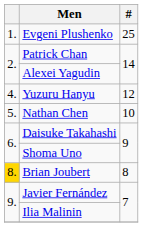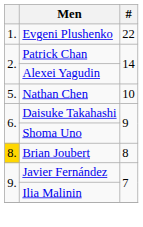Evgeni Plushenko | #: 25 -> 22
- row: 4. | Yuzuru Hanyu | 12
